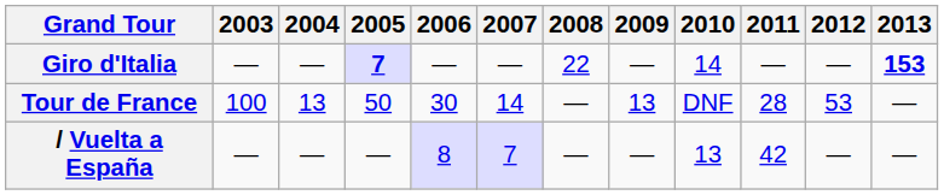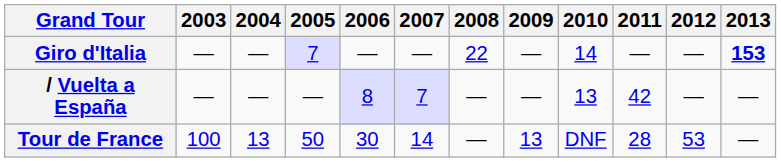Giro d'Italia | 2005: bold -> normal
rows swapped: Tour de France <-> / Vuelta a España
